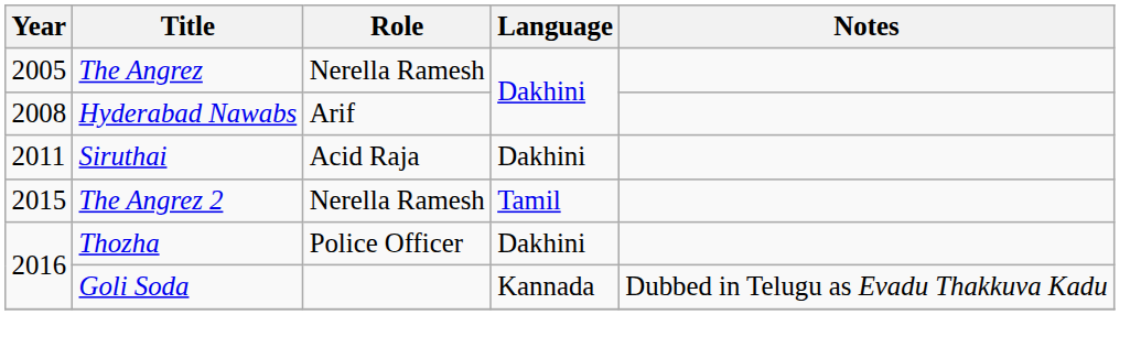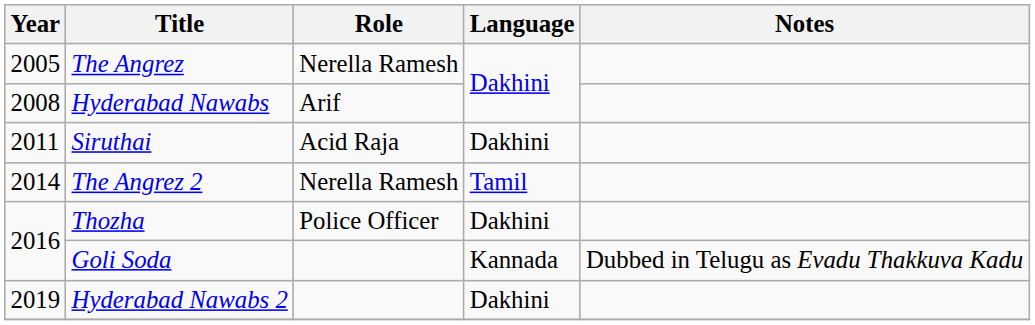The Angrez 2 | Year: 2015 -> 2014
+ row: 2019 | Hyderabad Nawabs 2 | Dakhini
